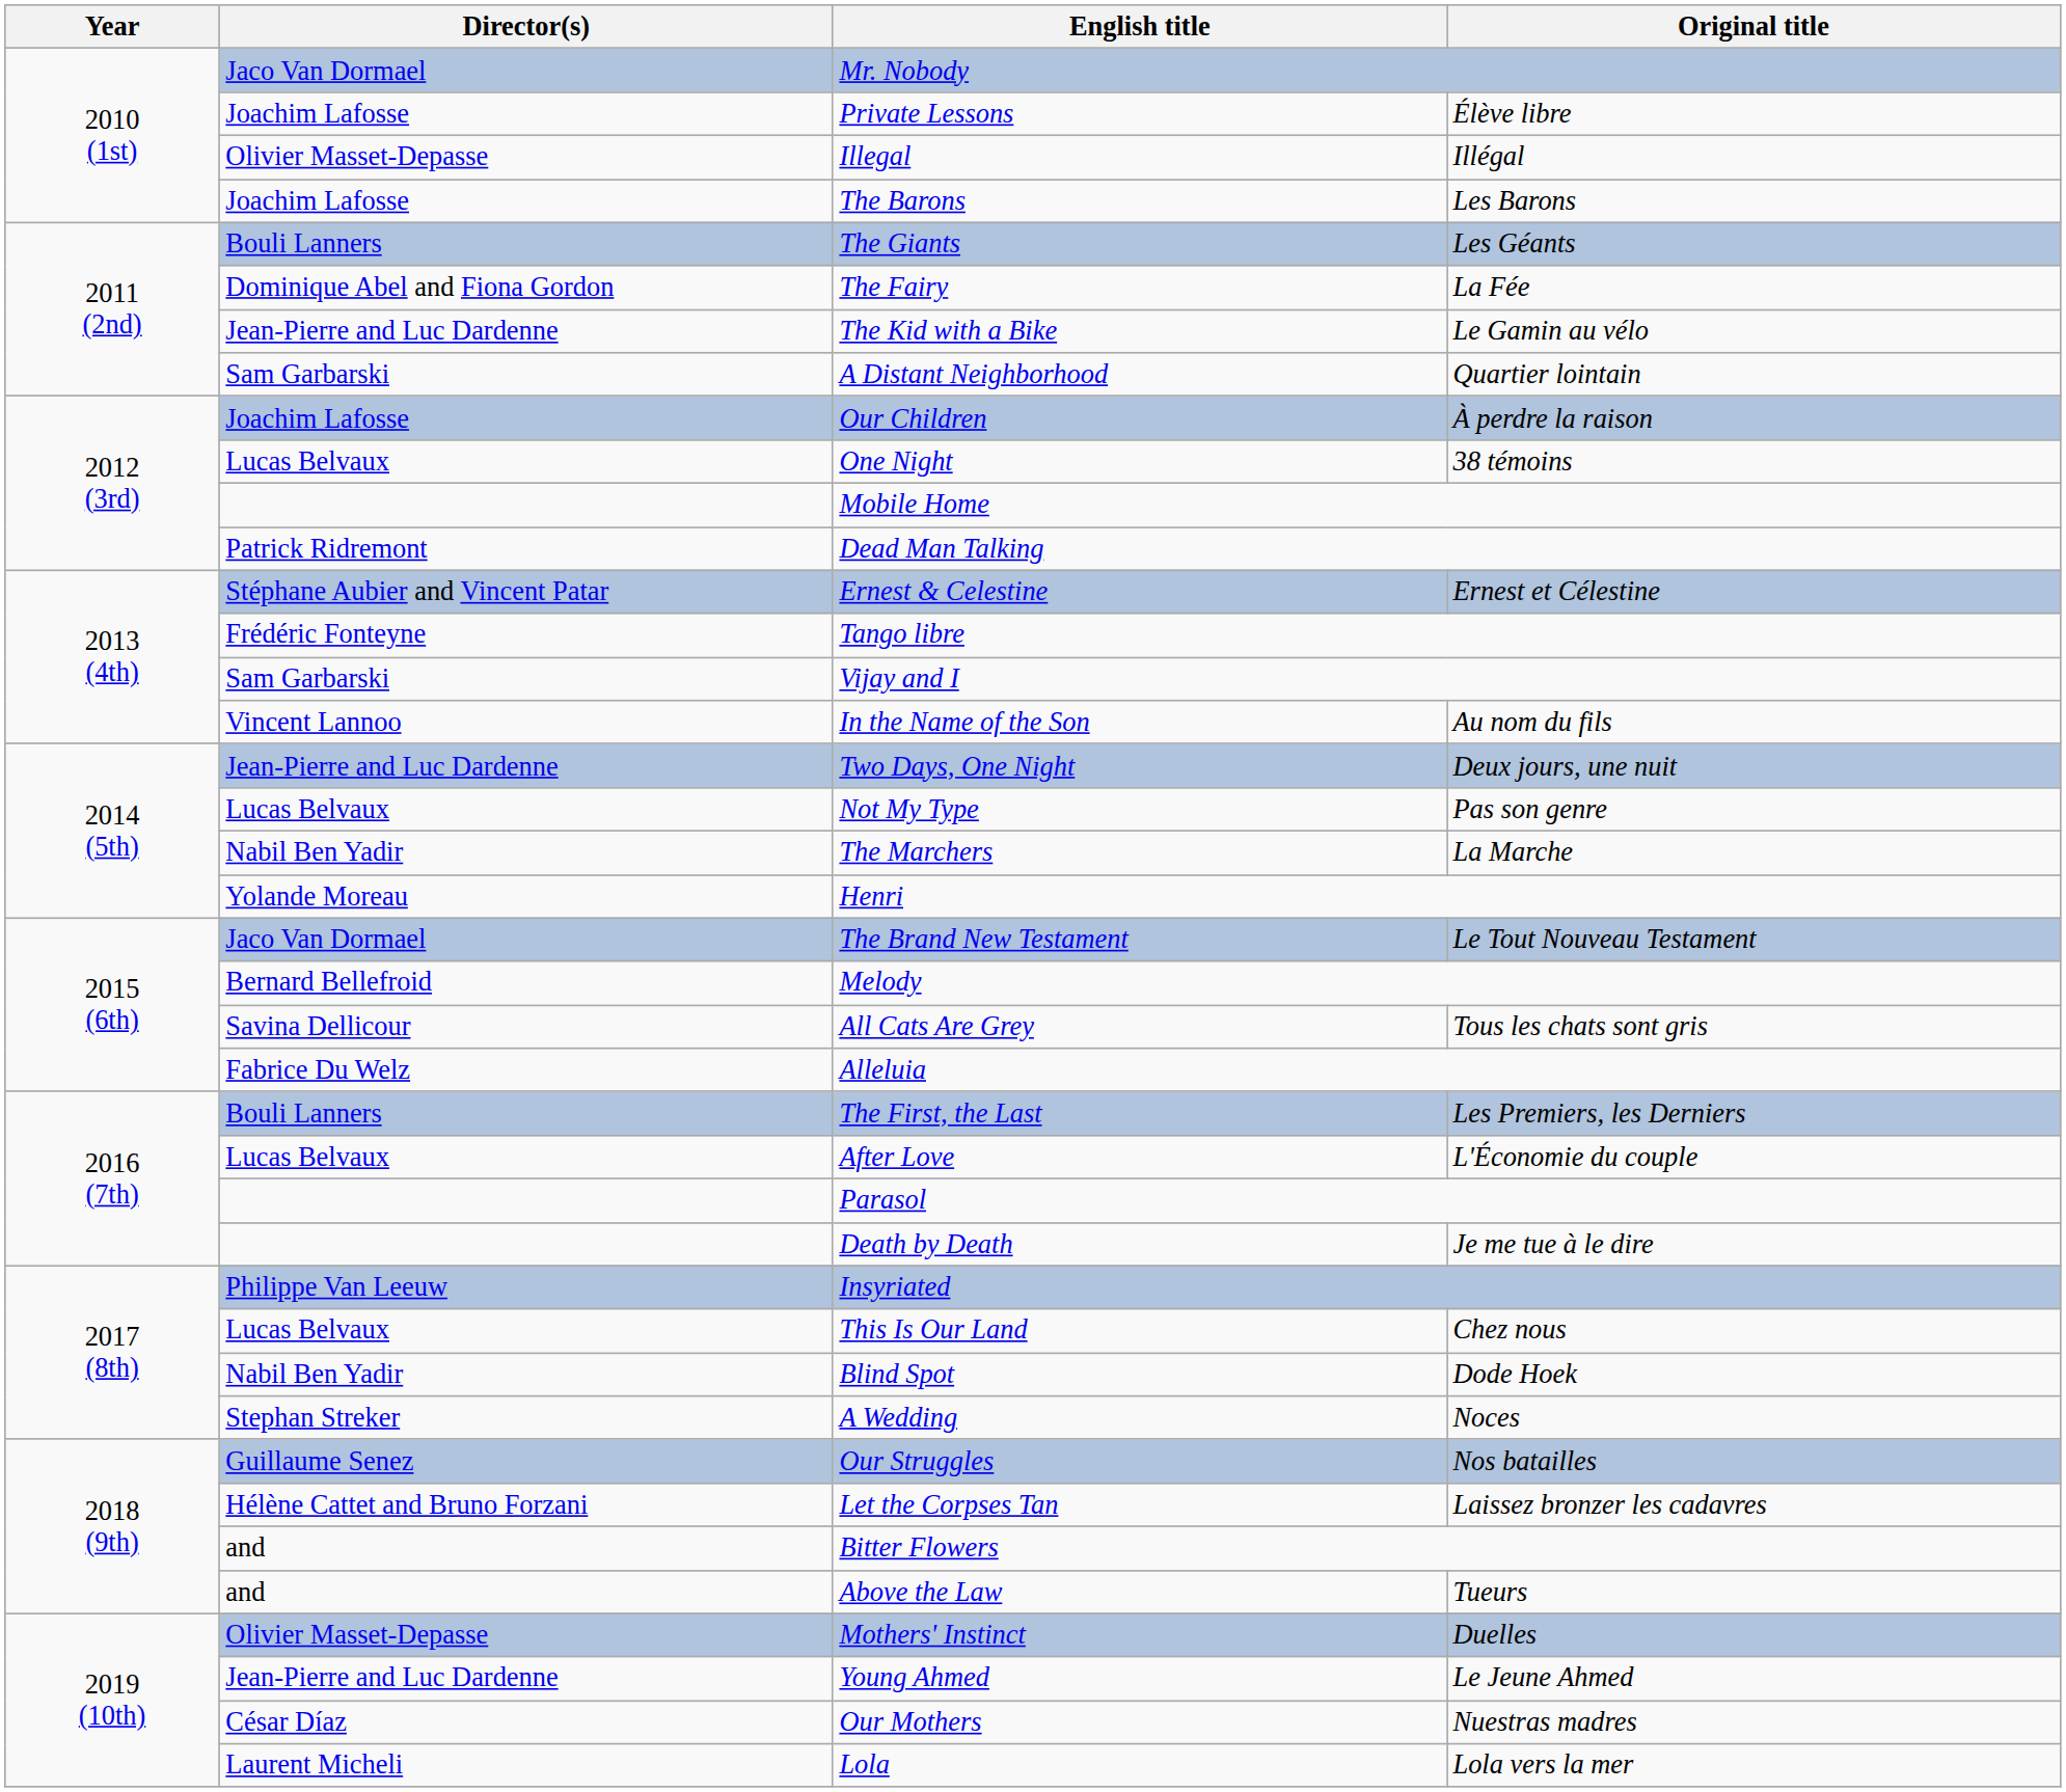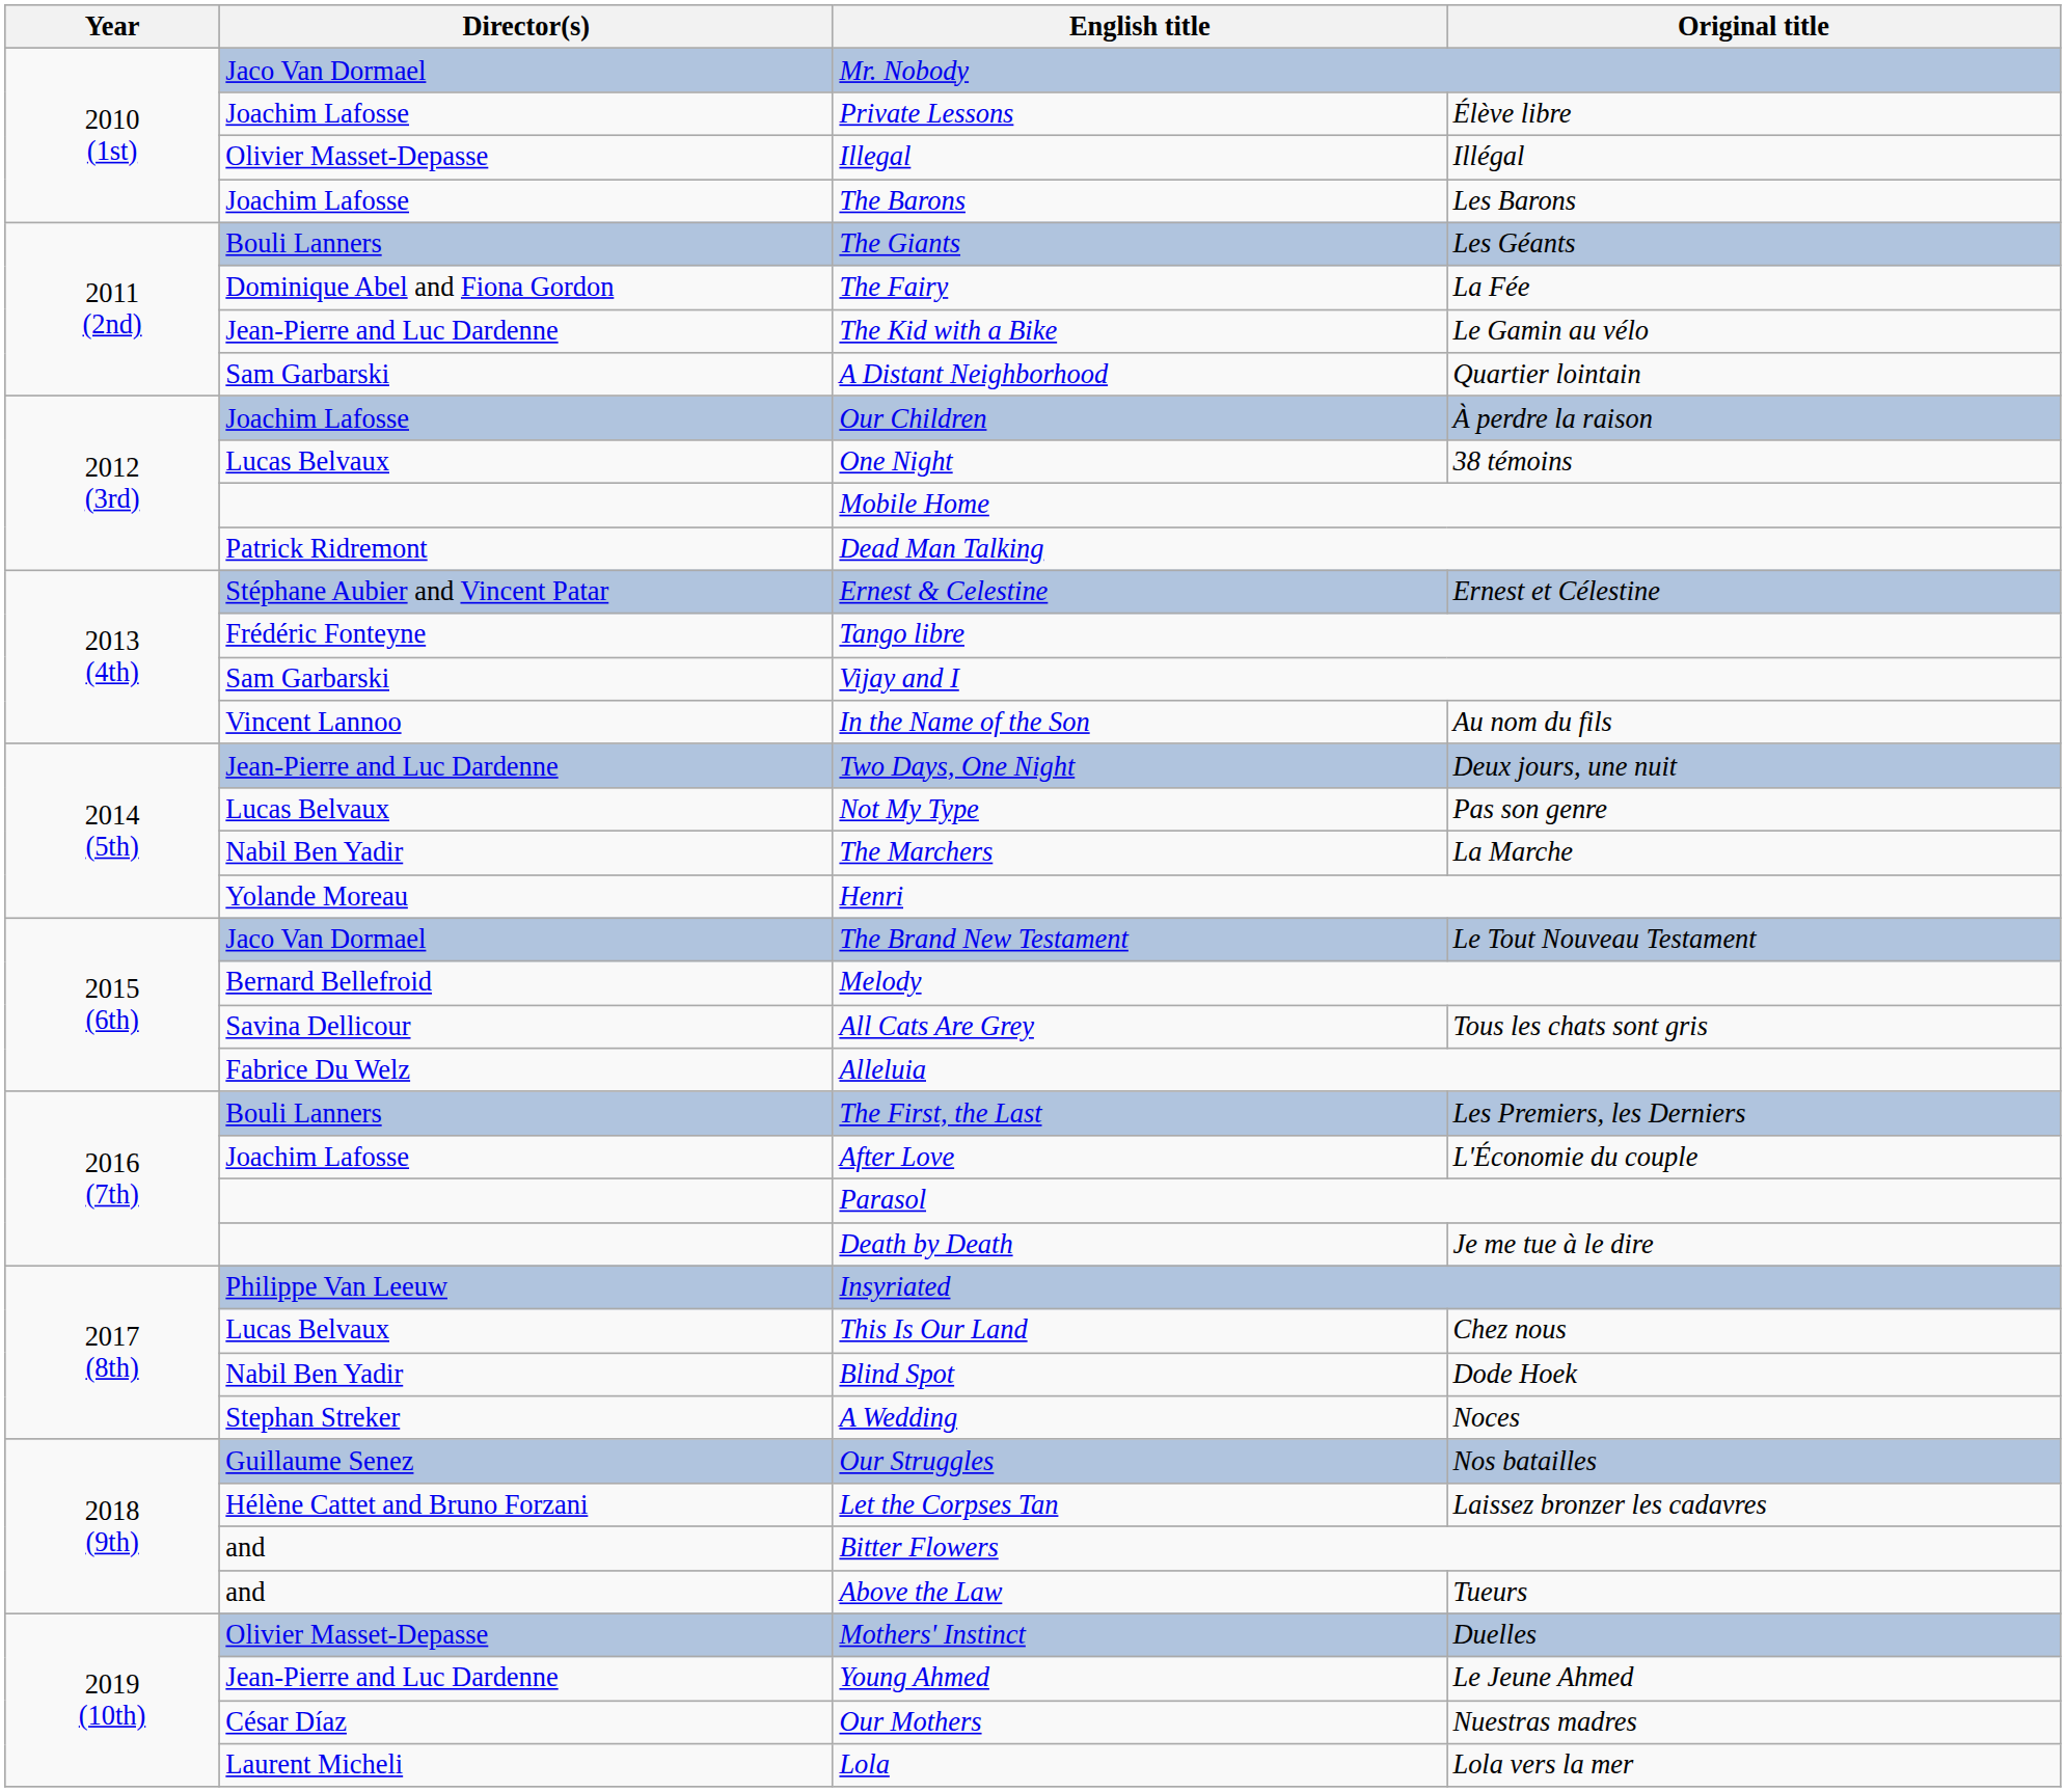After Love | Director(s): Lucas Belvaux -> Joachim Lafosse
